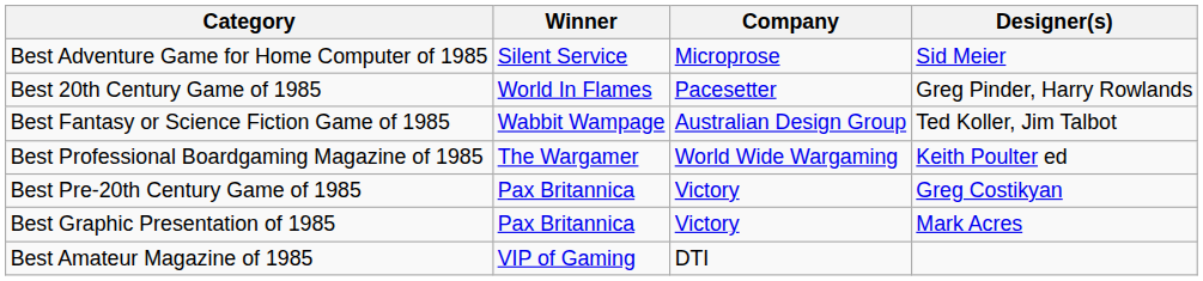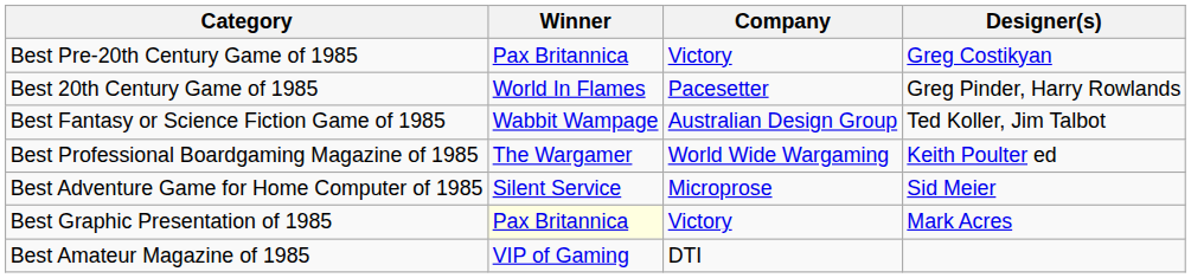rows swapped: Best Pre-20th Century Game of 1985 <-> Best Adventure Game for Home Computer of 1985
Best Graphic Presentation of 1985 | Winner: no background -> lightyellow background
